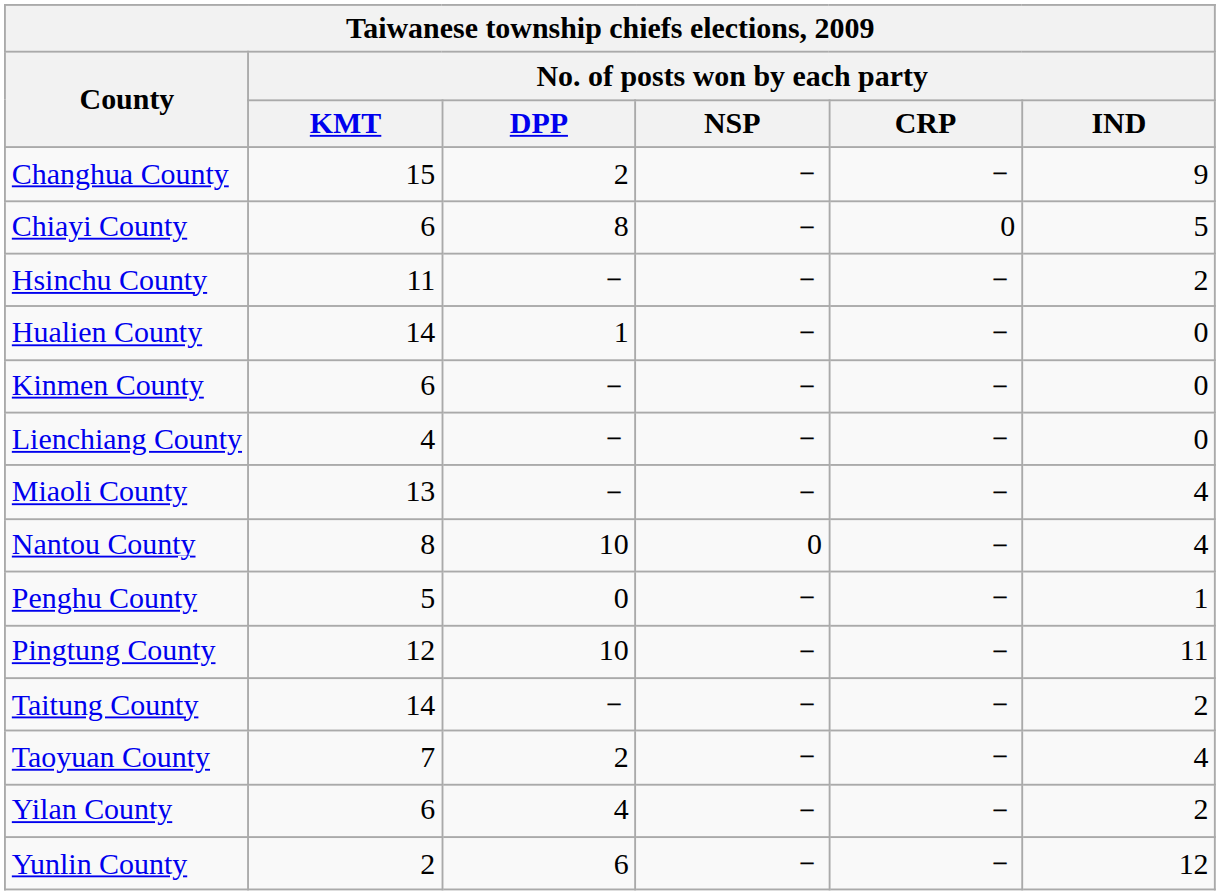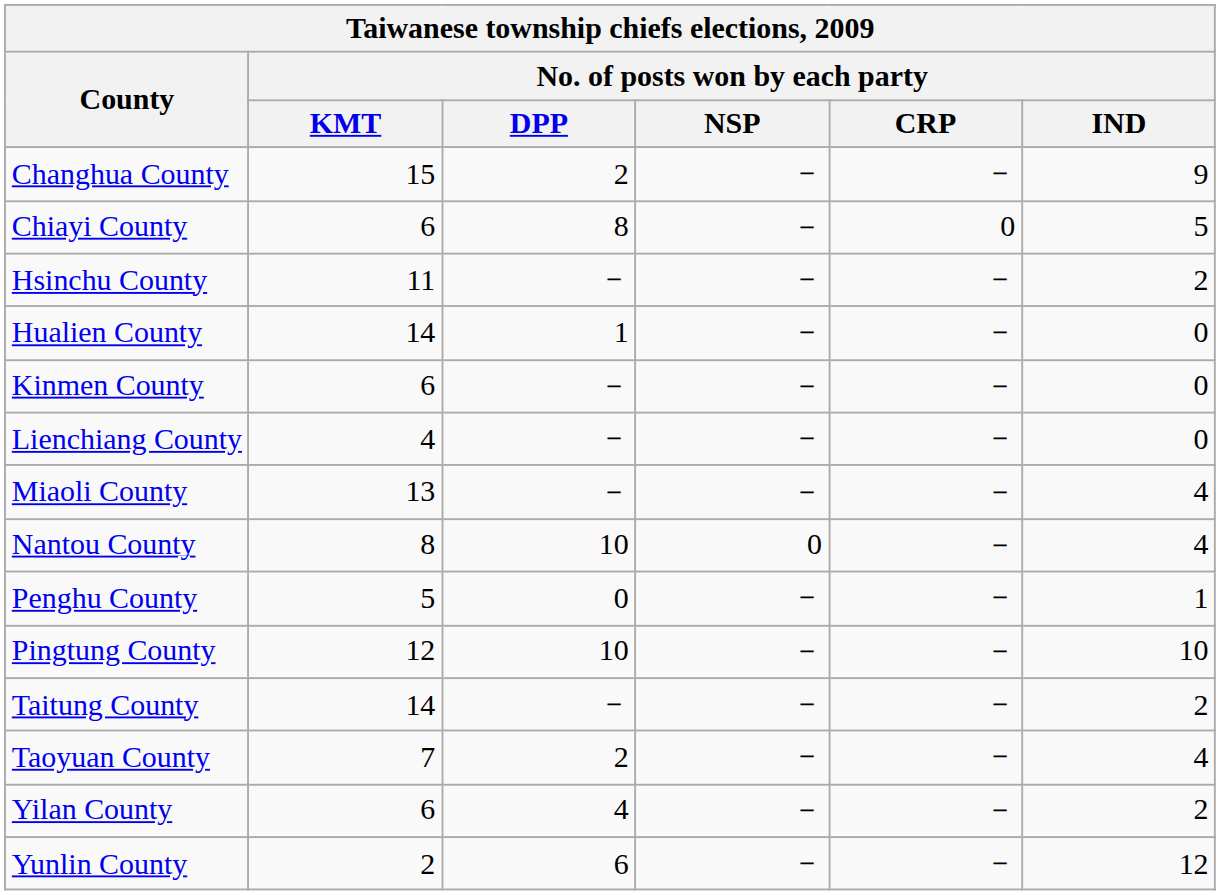Pingtung County | No. of posts won by each party / IND: 11 -> 10
